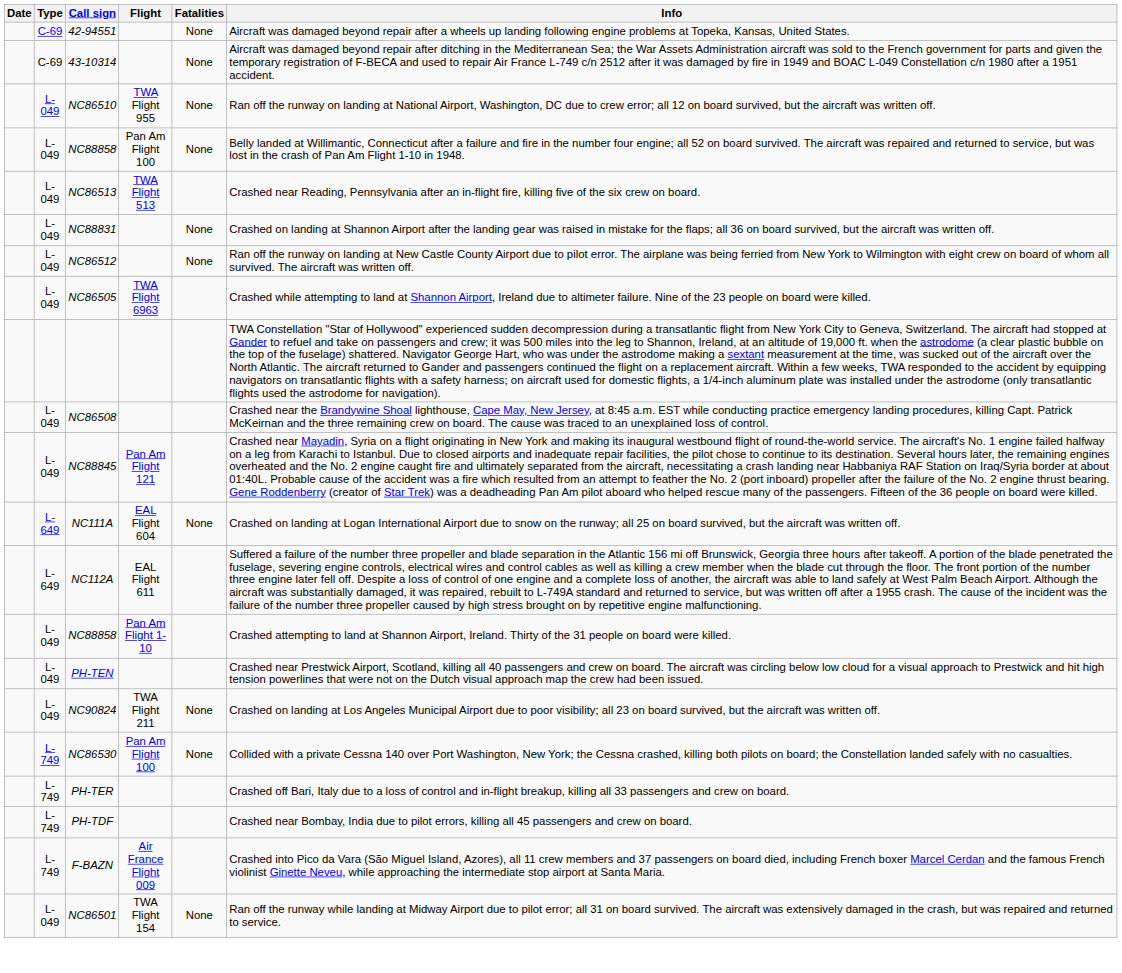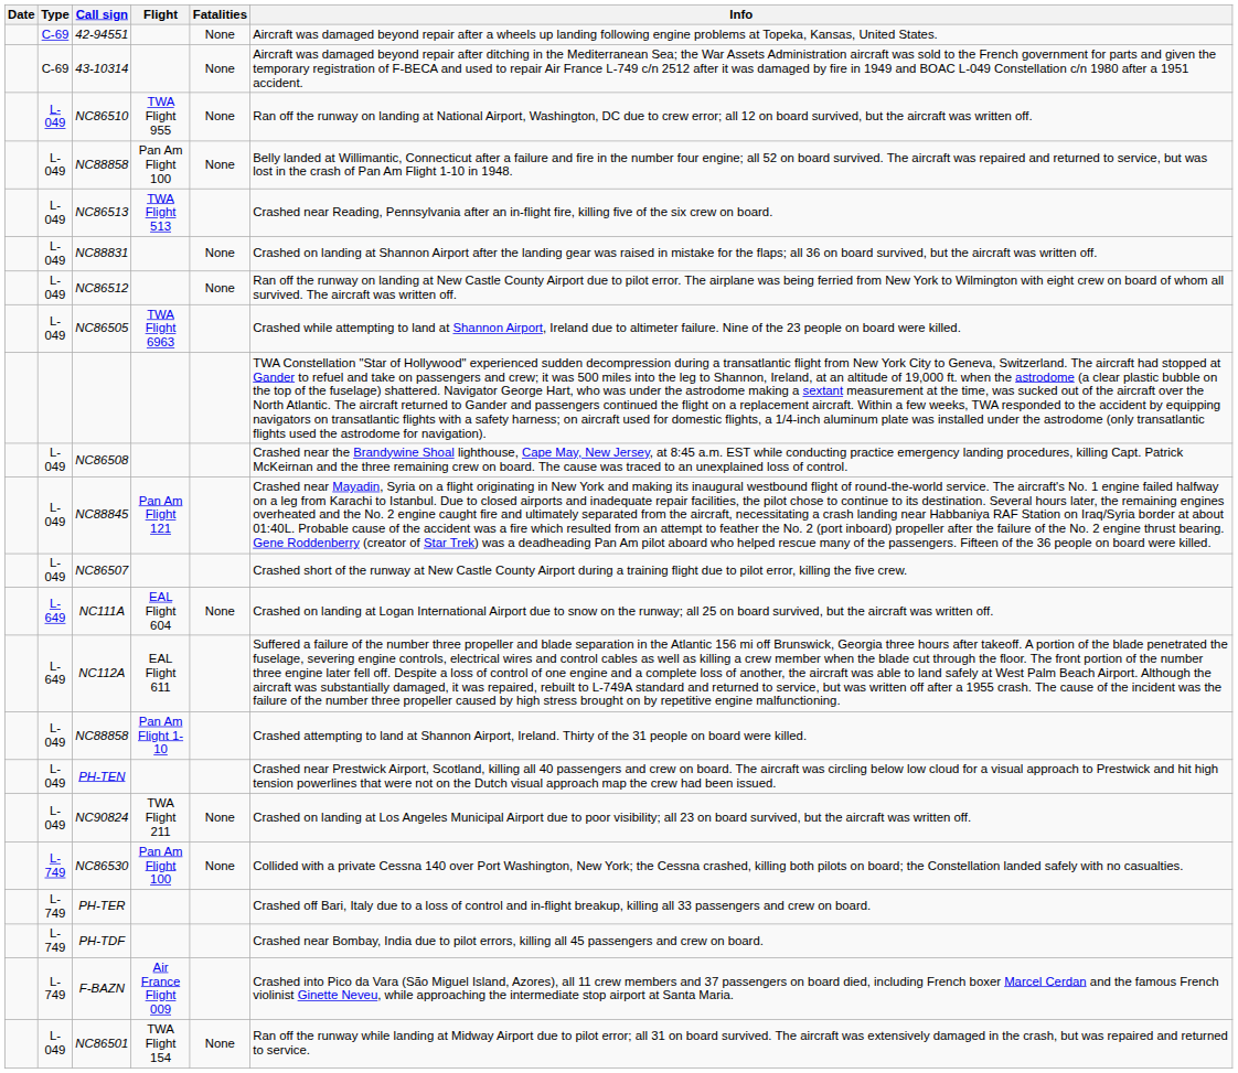+ row: L-049 | NC86507 | Crashed short of the runway at New Castle County Airport during a training flight due to pilot error, killing the five crew.
